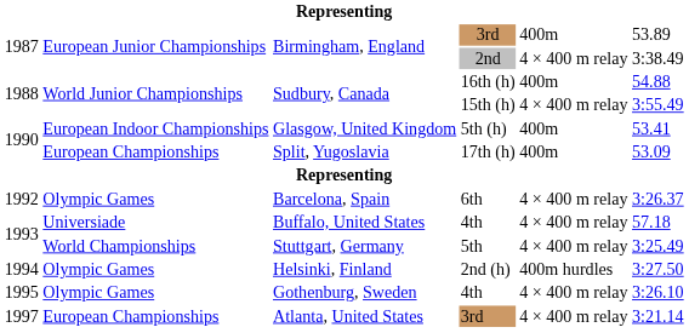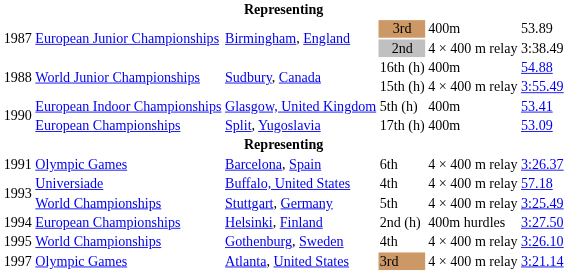Barcelona, Spain | column 1: 1992 -> 1991
Helsinki, Finland | column 2: Olympic Games -> European Championships
Gothenburg, Sweden | column 2: Olympic Games -> World Championships
Atlanta, United States | column 2: European Championships -> Olympic Games
